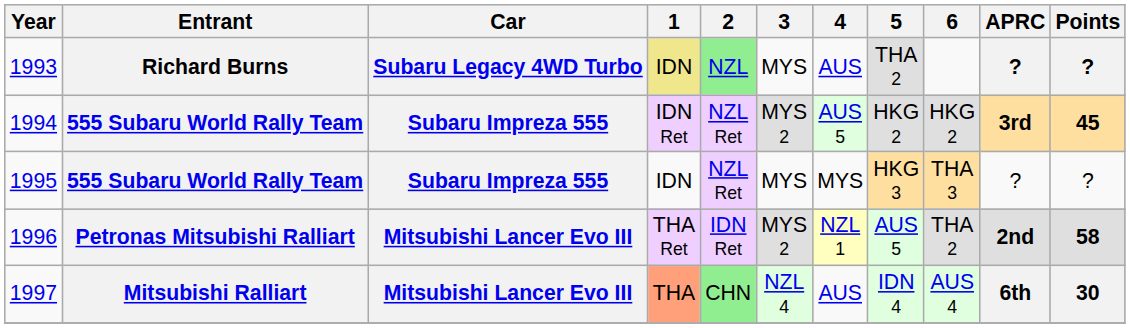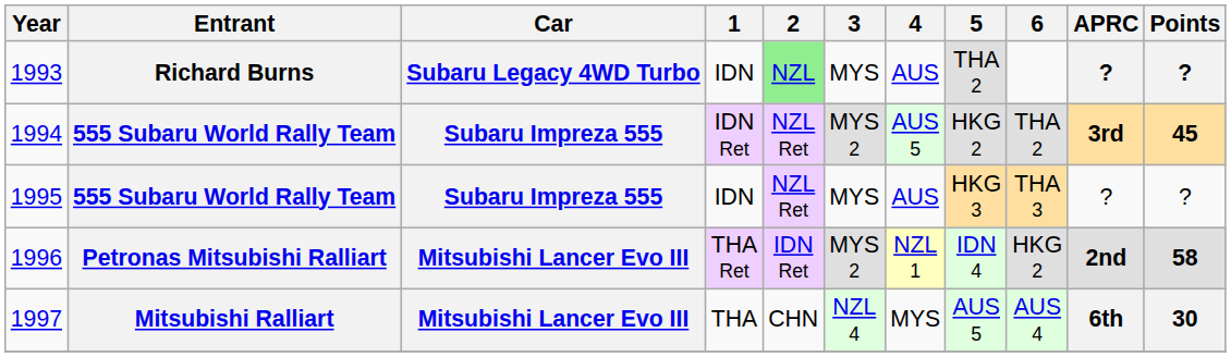1993 | 1: khaki background -> no background
1994 | 6: HKG 2 -> THA 2
1995 | 4: MYS -> AUS
1996 | 5: AUS 5 -> IDN 4
1996 | 6: THA 2 -> HKG 2
1997 | 1: lightsalmon background -> no background
1997 | 2: lightgreen background -> no background
1997 | 4: AUS -> MYS
1997 | 5: IDN 4 -> AUS 5
